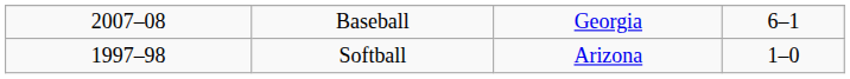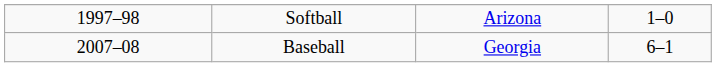rows swapped: Softball <-> Baseball
